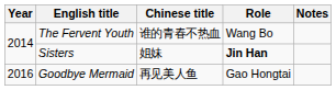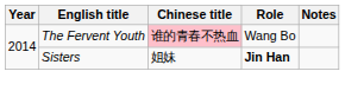The Fervent Youth | Chinese title: no background -> pink background
- row: 2016 | Goodbye Mermaid | 再见美人鱼 | Gao Hongtai
